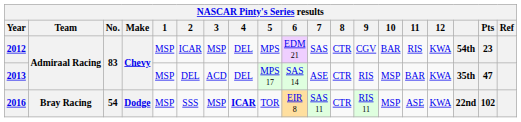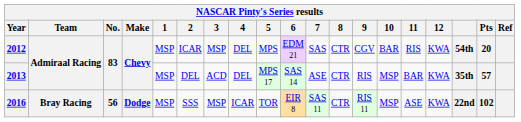2012 | Pts: 23 -> 20
2013 | Pts: 47 -> 57
2016 | No.: 54 -> 56
2016 | 4: bold -> normal
